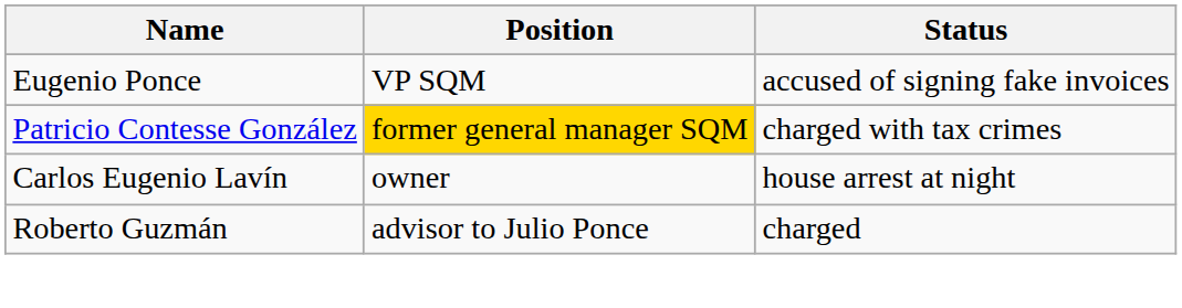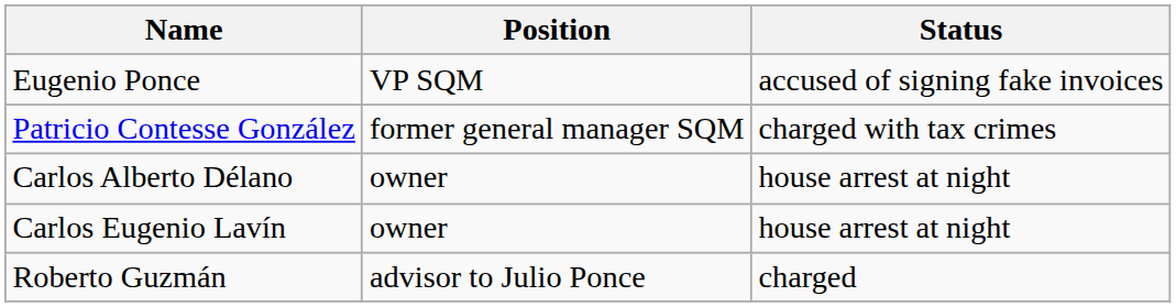Patricio Contesse González | Position: gold background -> no background
+ row: Carlos Alberto Délano | owner | house arrest at night
